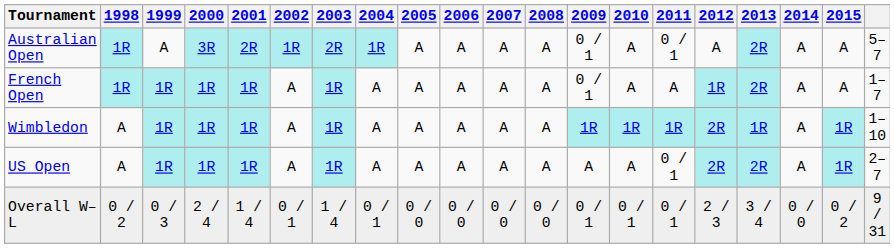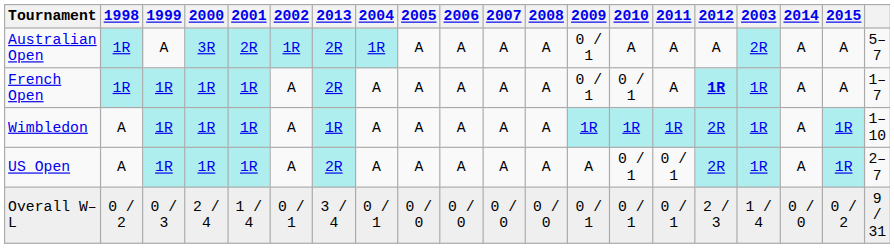columns swapped: 2003 <-> 2013
Australian Open | 2011: 0 / 1 -> A
French Open | 2010: A -> 0 / 1
French Open | 2012: normal -> bold
US Open | 2010: A -> 0 / 1
